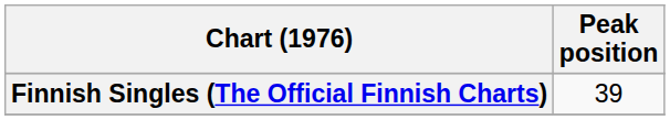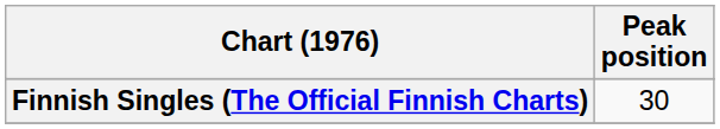Finnish Singles (The Official Finnish Charts) | Peak position: 39 -> 30
